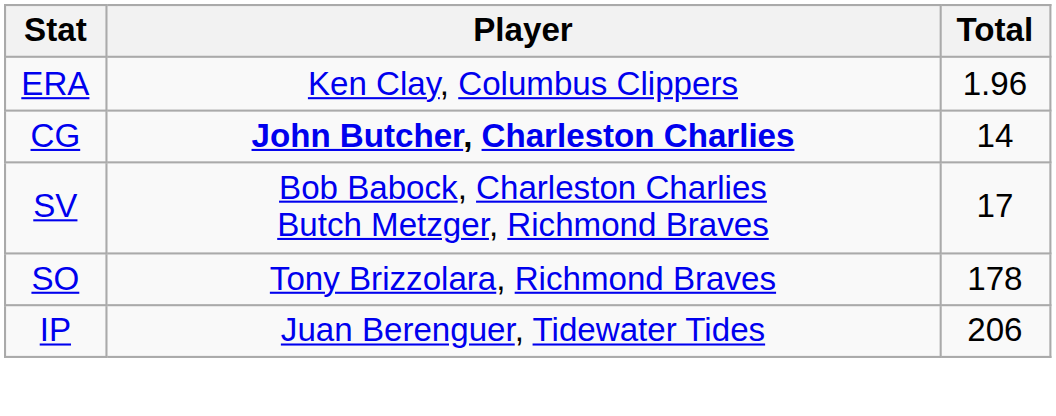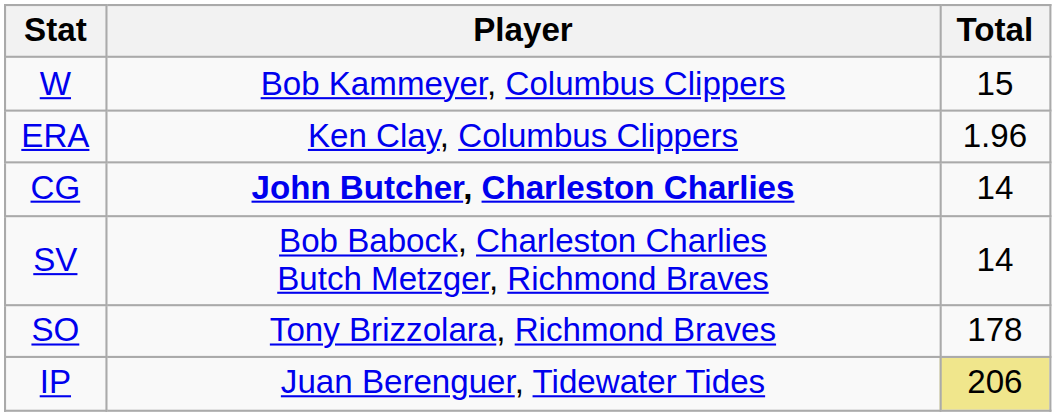+ row: W | Bob Kammeyer, Columbus Clippers | 15
SV | Total: 17 -> 14
IP | Total: no background -> khaki background
